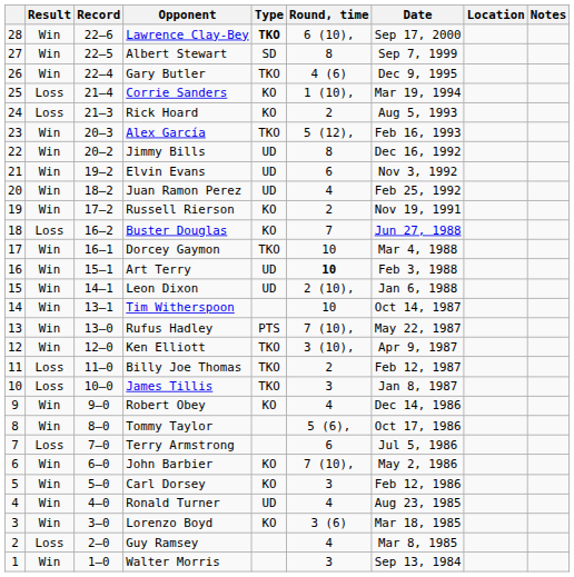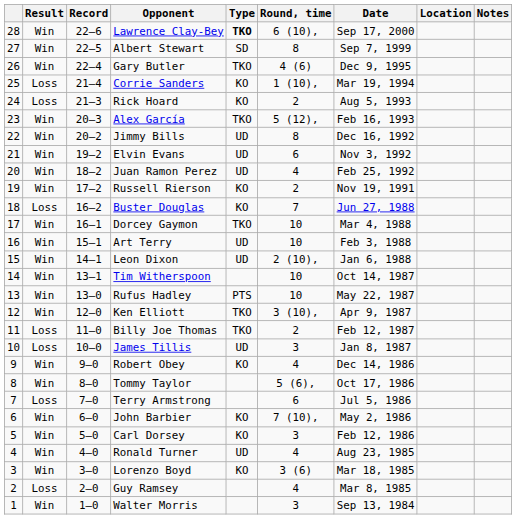Art Terry | Round, time: bold -> normal
Rufus Hadley | Round, time: 7 (10), -> 10
James Tillis | Type: TKO -> UD
